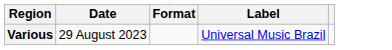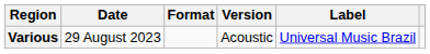+ column: Version | Acoustic
